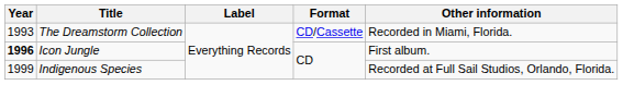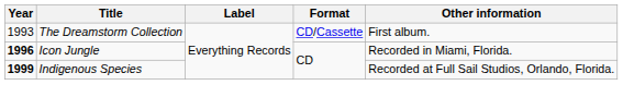The Dreamstorm Collection | Other information: Recorded in Miami, Florida. -> First album.
Icon Jungle | Other information: First album. -> Recorded in Miami, Florida.
Indigenous Species | Year: normal -> bold
